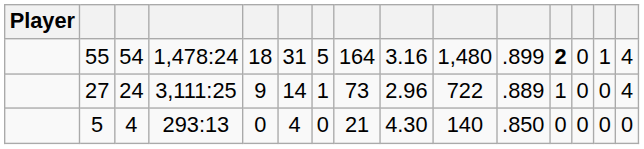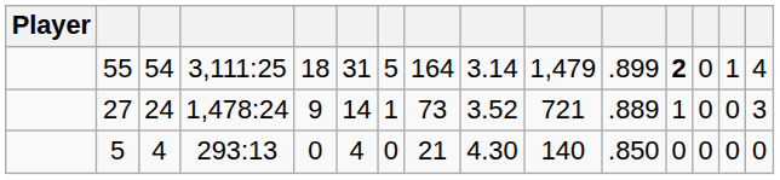55 | column 4: 1,478:24 -> 3,111:25
55 | column 9: 3.16 -> 3.14
55 | column 10: 1,480 -> 1,479
27 | column 4: 3,111:25 -> 1,478:24
27 | column 9: 2.96 -> 3.52
27 | column 10: 722 -> 721
27 | column 15: 4 -> 3
